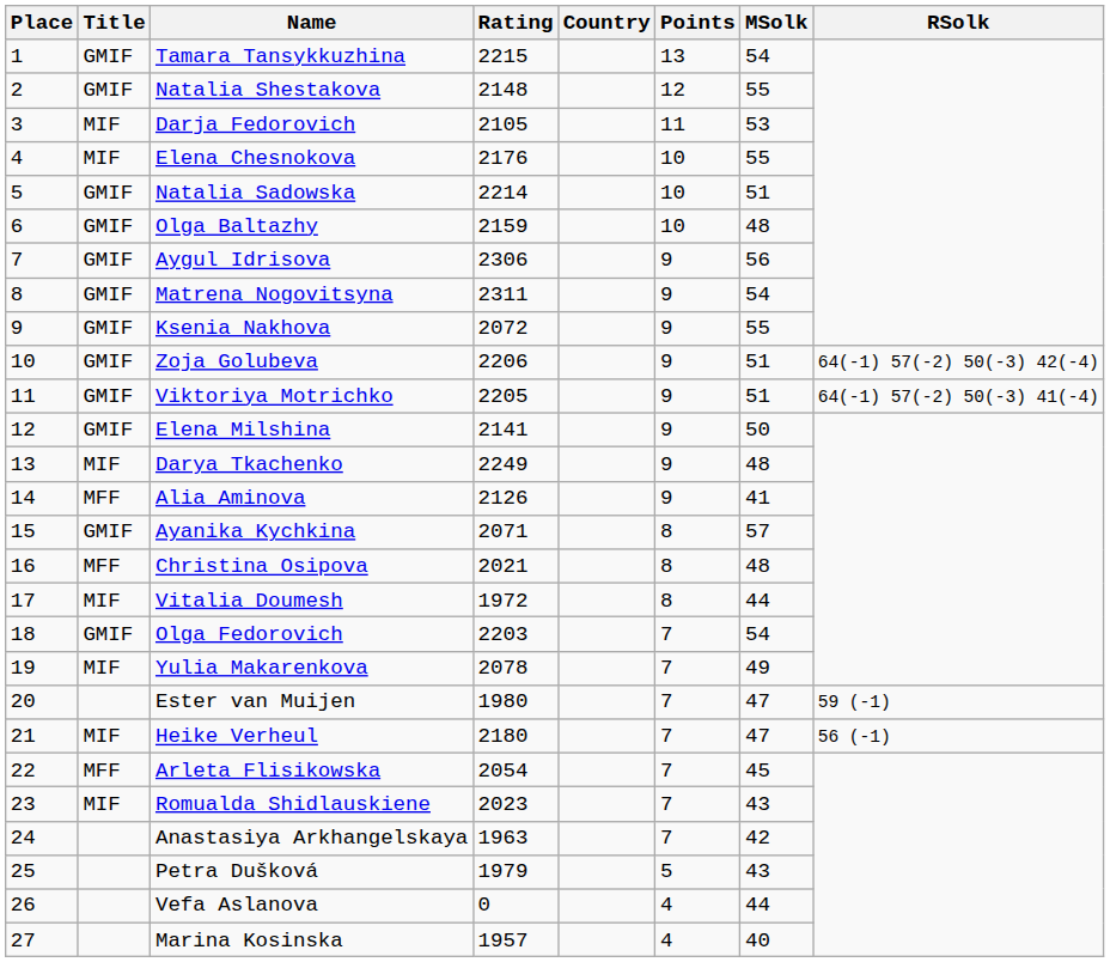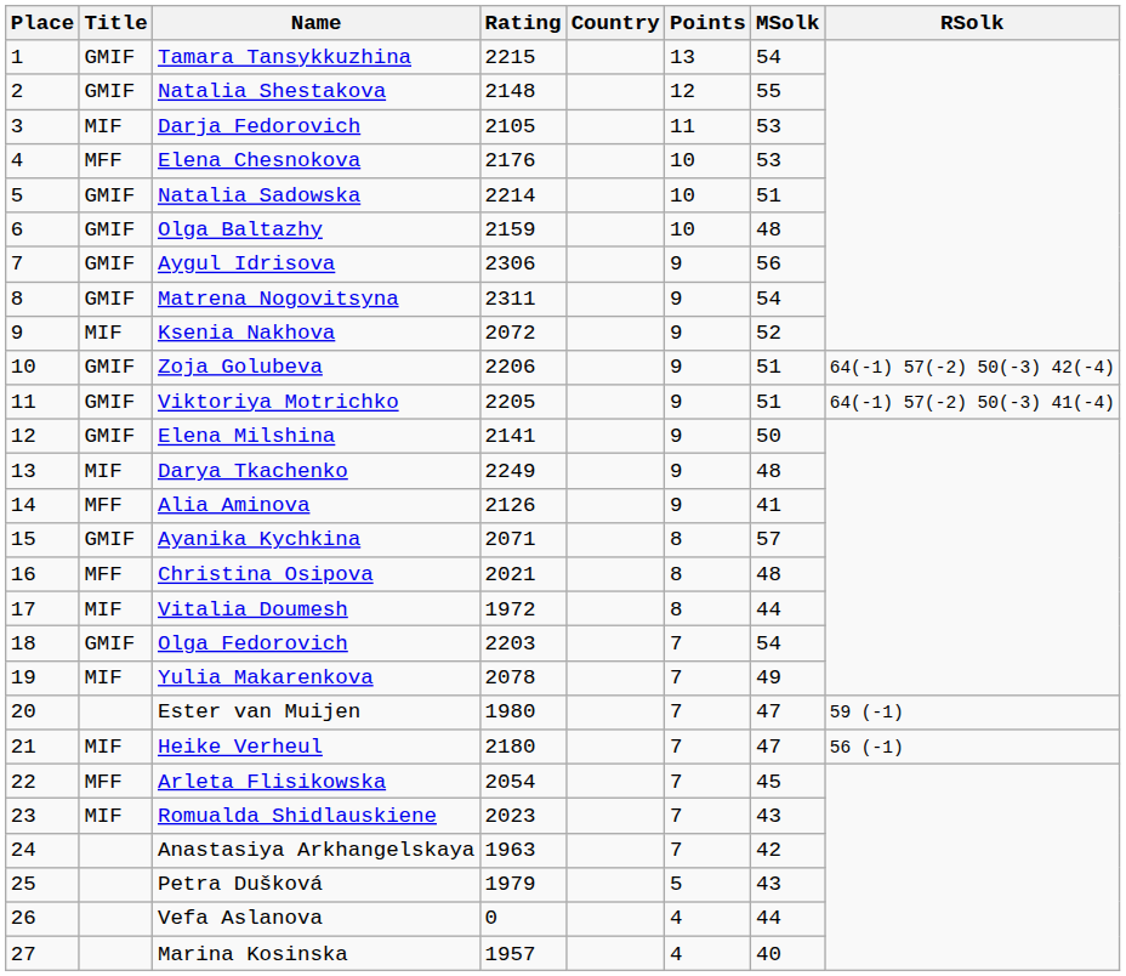Elena Chesnokova | Title: MIF -> MFF
Elena Chesnokova | MSolk: 55 -> 53
Ksenia Nakhova | Title: GMIF -> MIF
Ksenia Nakhova | MSolk: 55 -> 52
